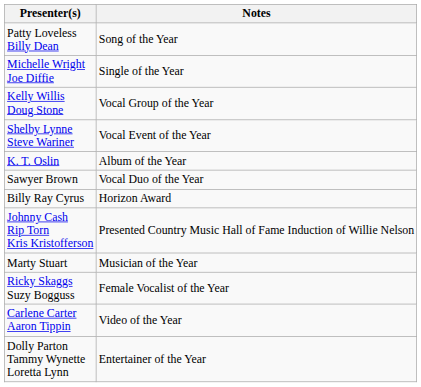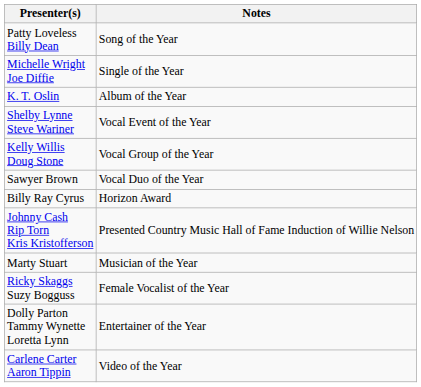rows swapped: Kelly Willis Doug Stone <-> K. T. Oslin
rows swapped: Carlene Carter Aaron Tippin <-> Dolly Parton Tammy Wynette Loretta Lynn
